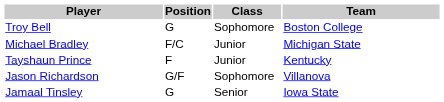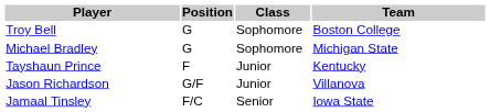Michael Bradley | Position: F/C -> G
Michael Bradley | Class: Junior -> Sophomore
Jason Richardson | Class: Sophomore -> Junior
Jamaal Tinsley | Position: G -> F/C
